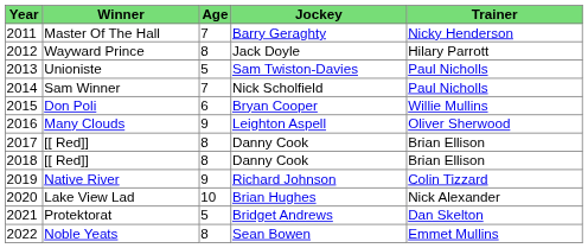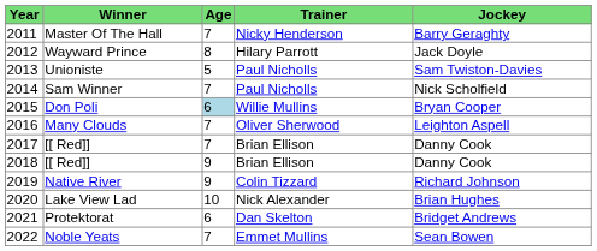columns swapped: Jockey <-> Trainer
Don Poli | Age: no background -> lightblue background
Many Clouds | Age: 9 -> 7
2017 / [[ Red]] | Age: 8 -> 7
2018 / [[ Red]] | Age: 8 -> 9
Protektorat | Age: 5 -> 6
Noble Yeats | Age: 8 -> 7
